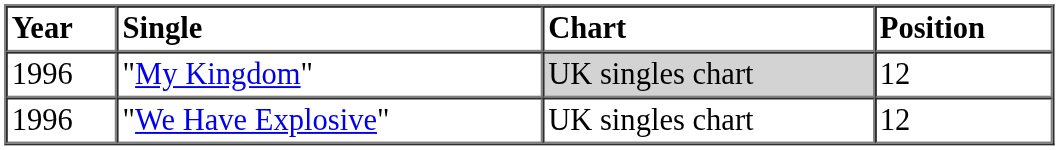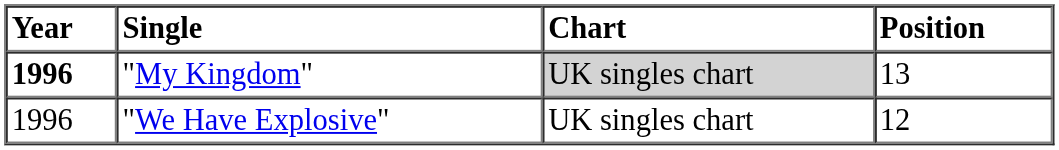"My Kingdom" | Year: normal -> bold
"My Kingdom" | Position: 12 -> 13
